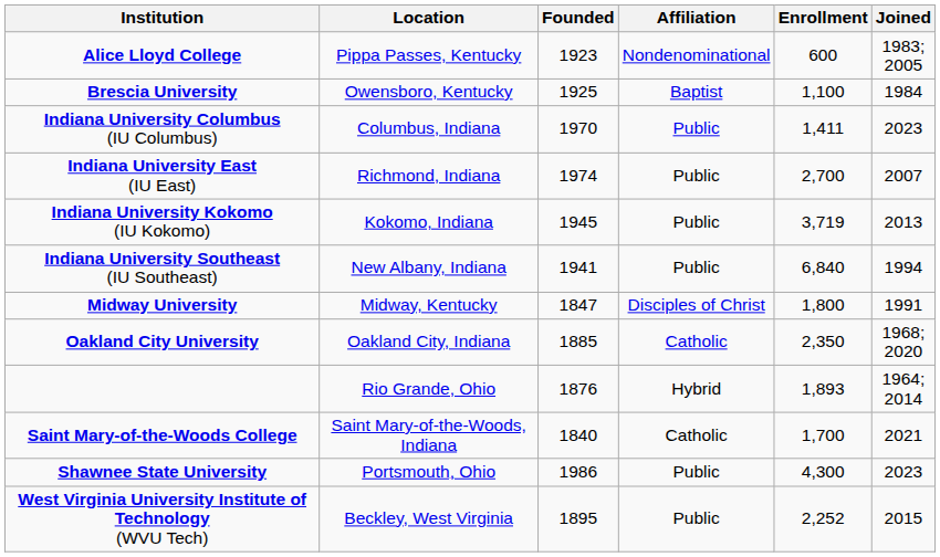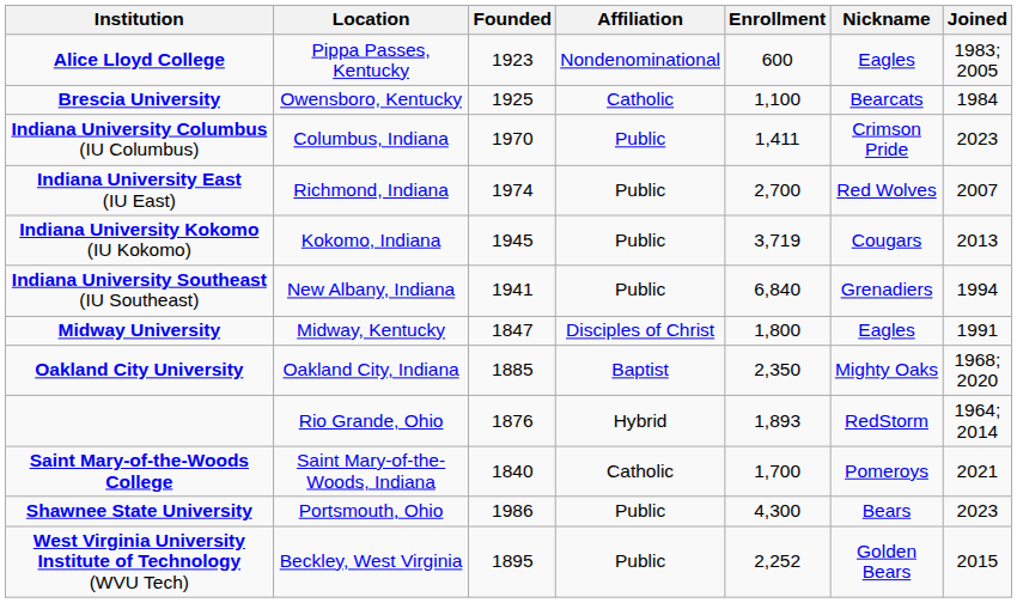+ column: Nickname | Eagles | Bearcats | Crimson Pride | Red Wolves | Cougars | Grenadiers | Eagles | Mighty Oaks | RedStorm | Pomeroys | Bears | Golden Bears
Brescia University | Affiliation: Baptist -> Catholic
Oakland City University | Affiliation: Catholic -> Baptist
